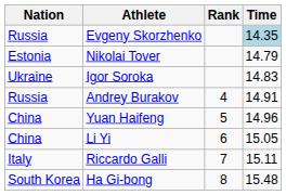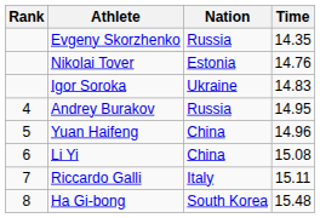columns swapped: Rank <-> Nation
Evgeny Skorzhenko | Time: lightblue background -> no background
Nikolai Tover | Time: 14.79 -> 14.76
Andrey Burakov | Time: 14.91 -> 14.95
Li Yi | Time: 15.05 -> 15.08
